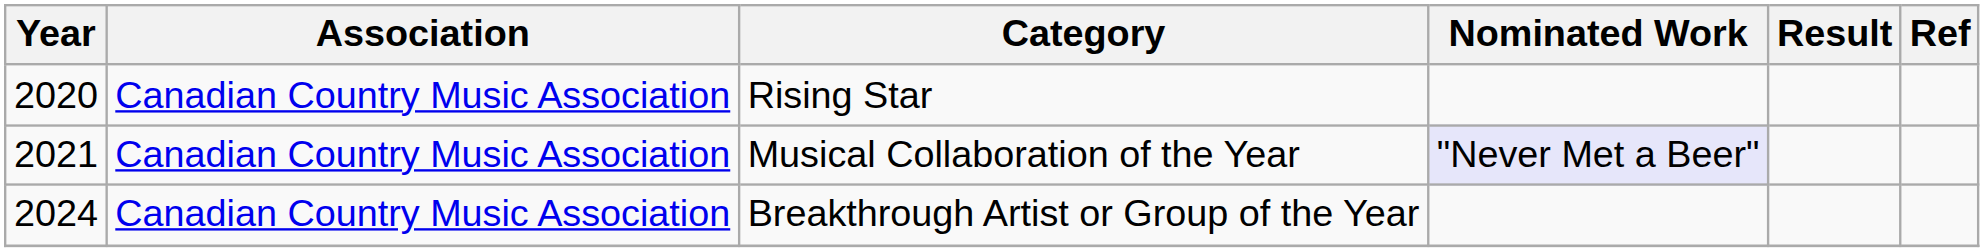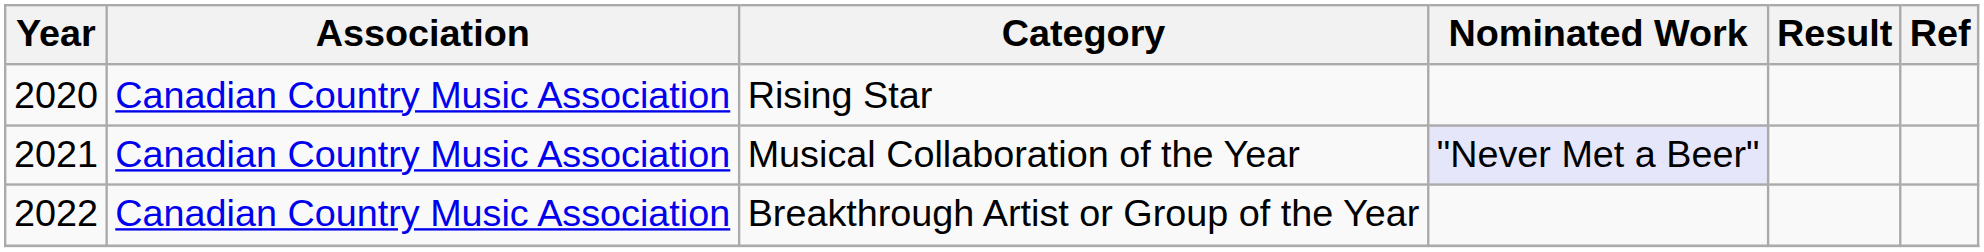Breakthrough Artist or Group of the Year | Year: 2024 -> 2022
